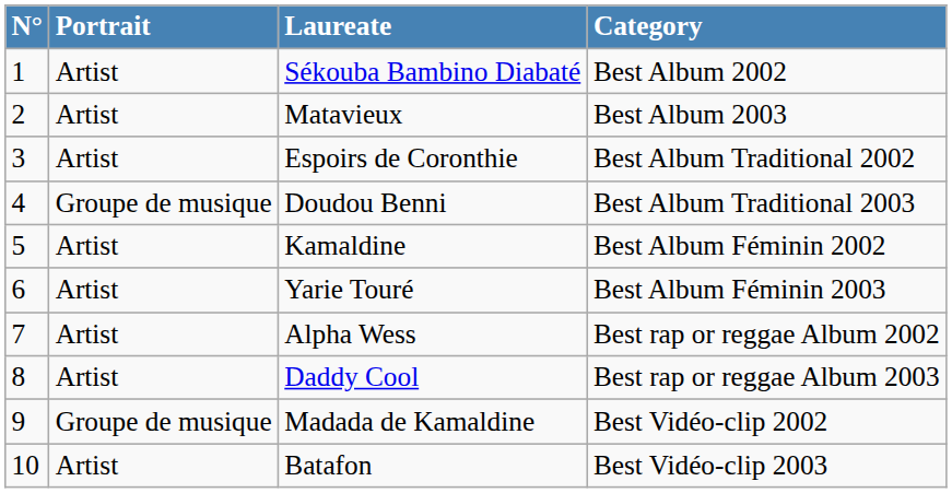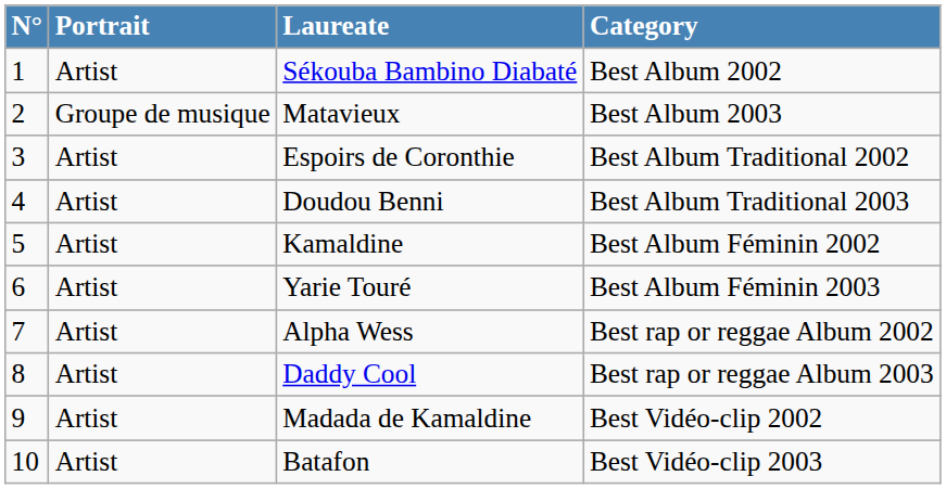Matavieux | Portrait: Artist -> Groupe de musique
Doudou Benni | Portrait: Groupe de musique -> Artist
Madada de Kamaldine | Portrait: Groupe de musique -> Artist
